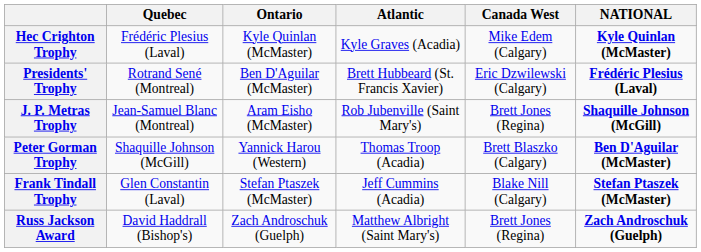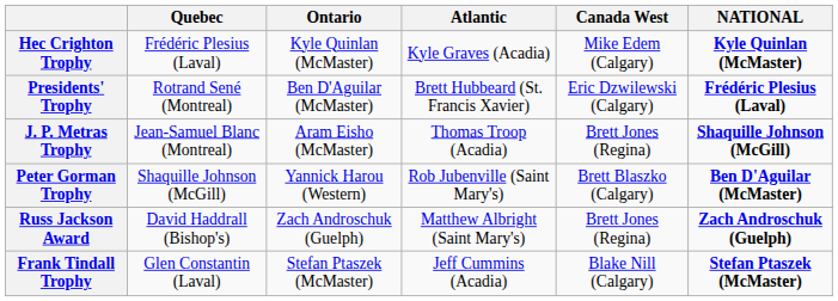J. P. Metras Trophy | Atlantic: Rob Jubenville (Saint Mary's) -> Thomas Troop (Acadia)
Peter Gorman Trophy | Atlantic: Thomas Troop (Acadia) -> Rob Jubenville (Saint Mary's)
rows swapped: Russ Jackson Award <-> Frank Tindall Trophy
